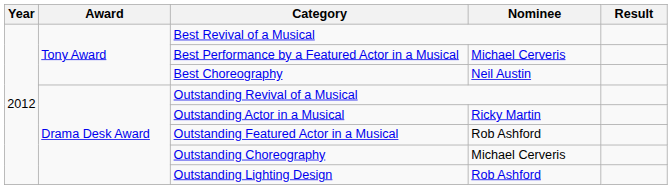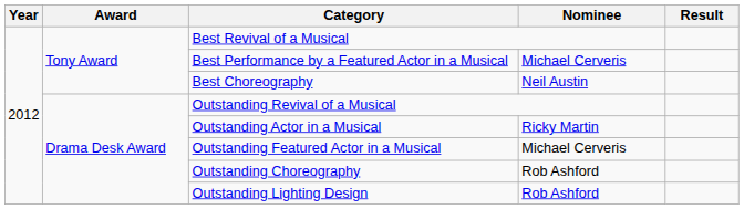Outstanding Featured Actor in a Musical | Nominee: Rob Ashford -> Michael Cerveris
Outstanding Choreography | Nominee: Michael Cerveris -> Rob Ashford
